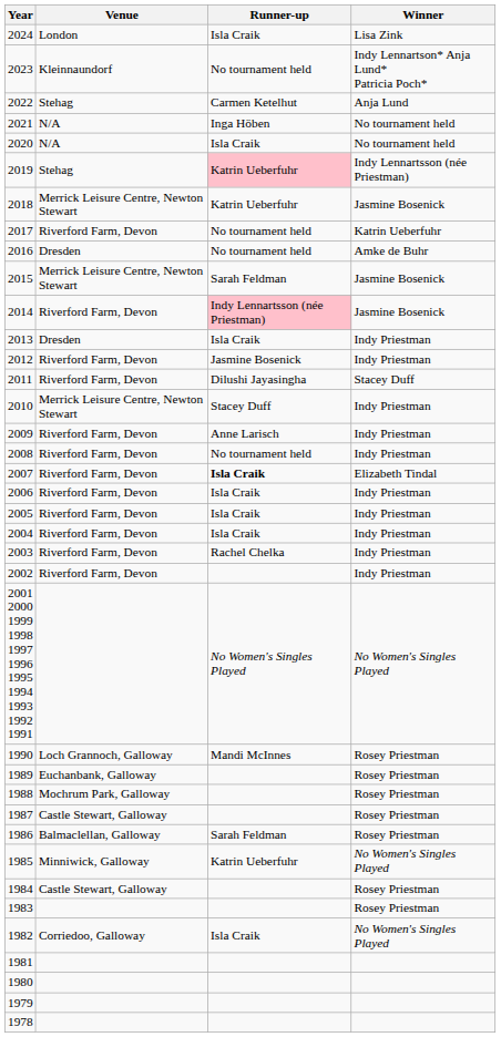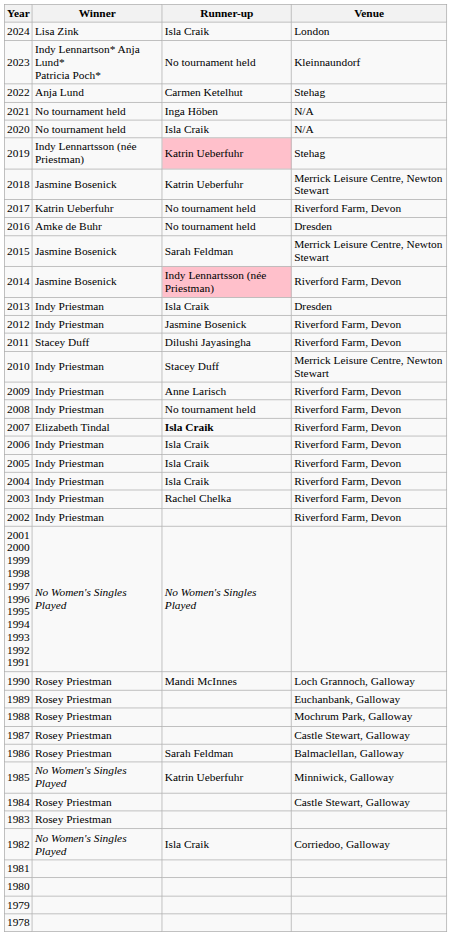columns swapped: Winner <-> Venue
